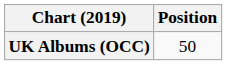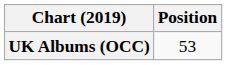UK Albums (OCC) | Position: 50 -> 53
